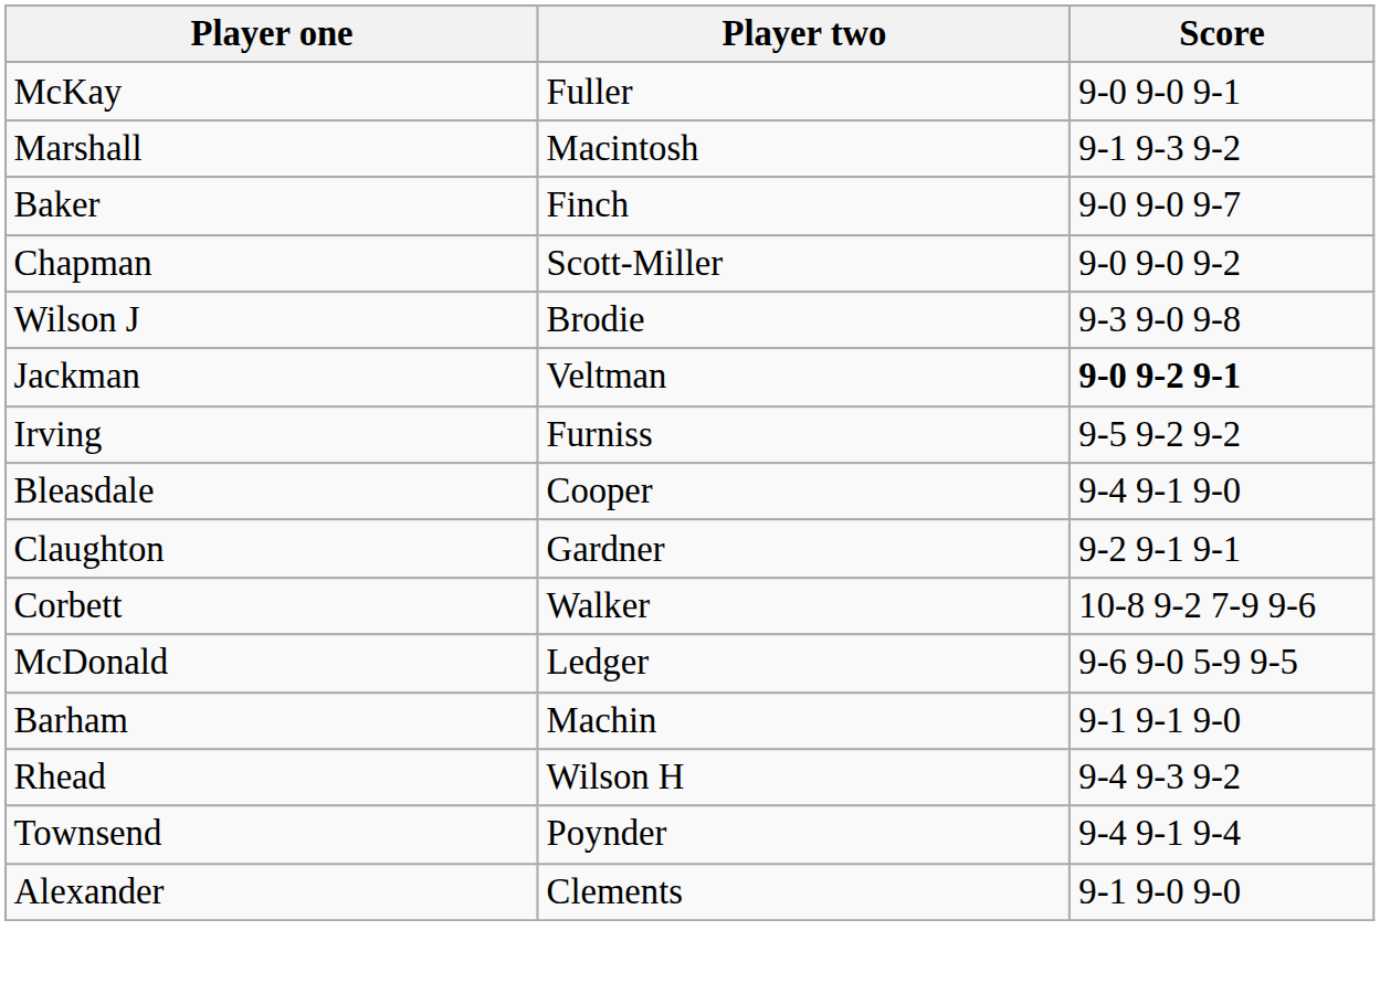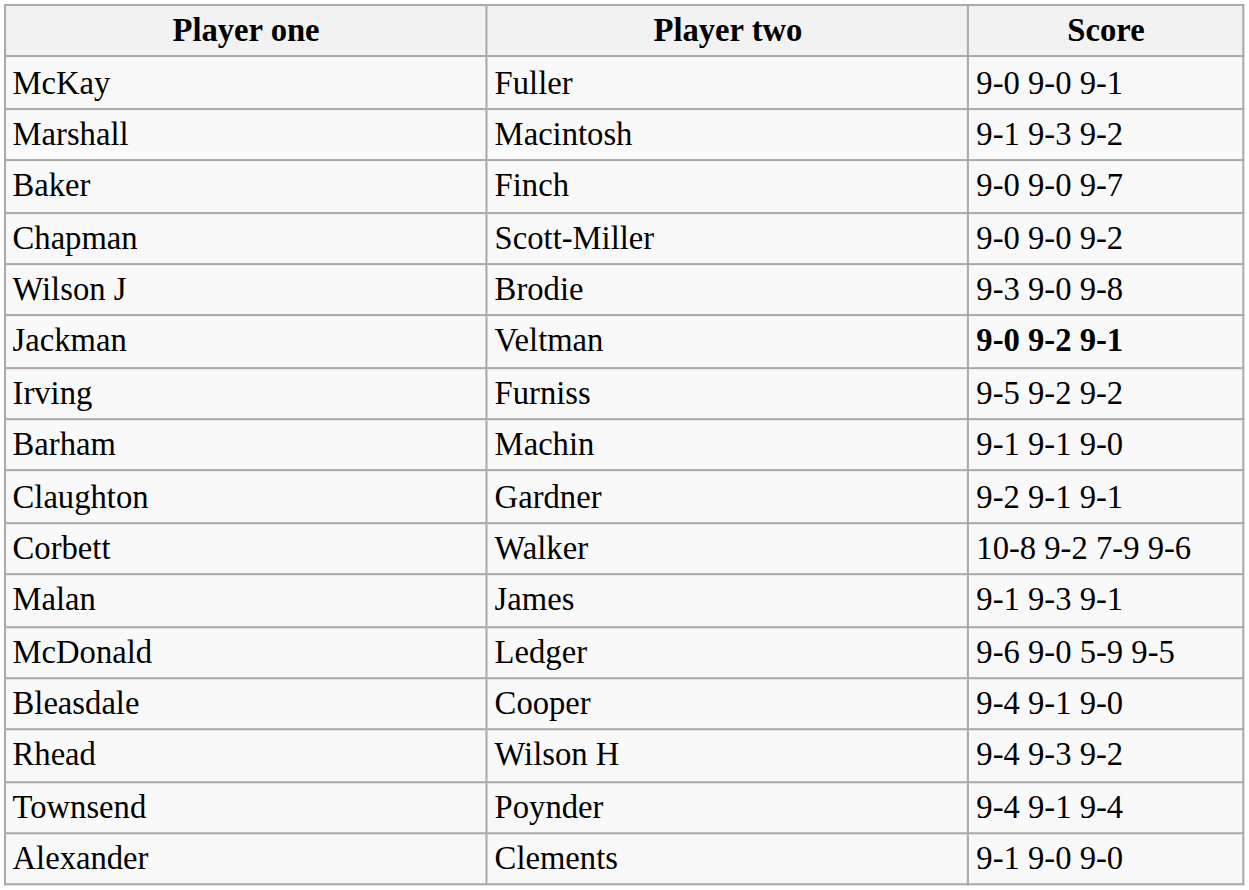rows swapped: Bleasdale <-> Barham
+ row: Malan | James | 9-1 9-3 9-1
